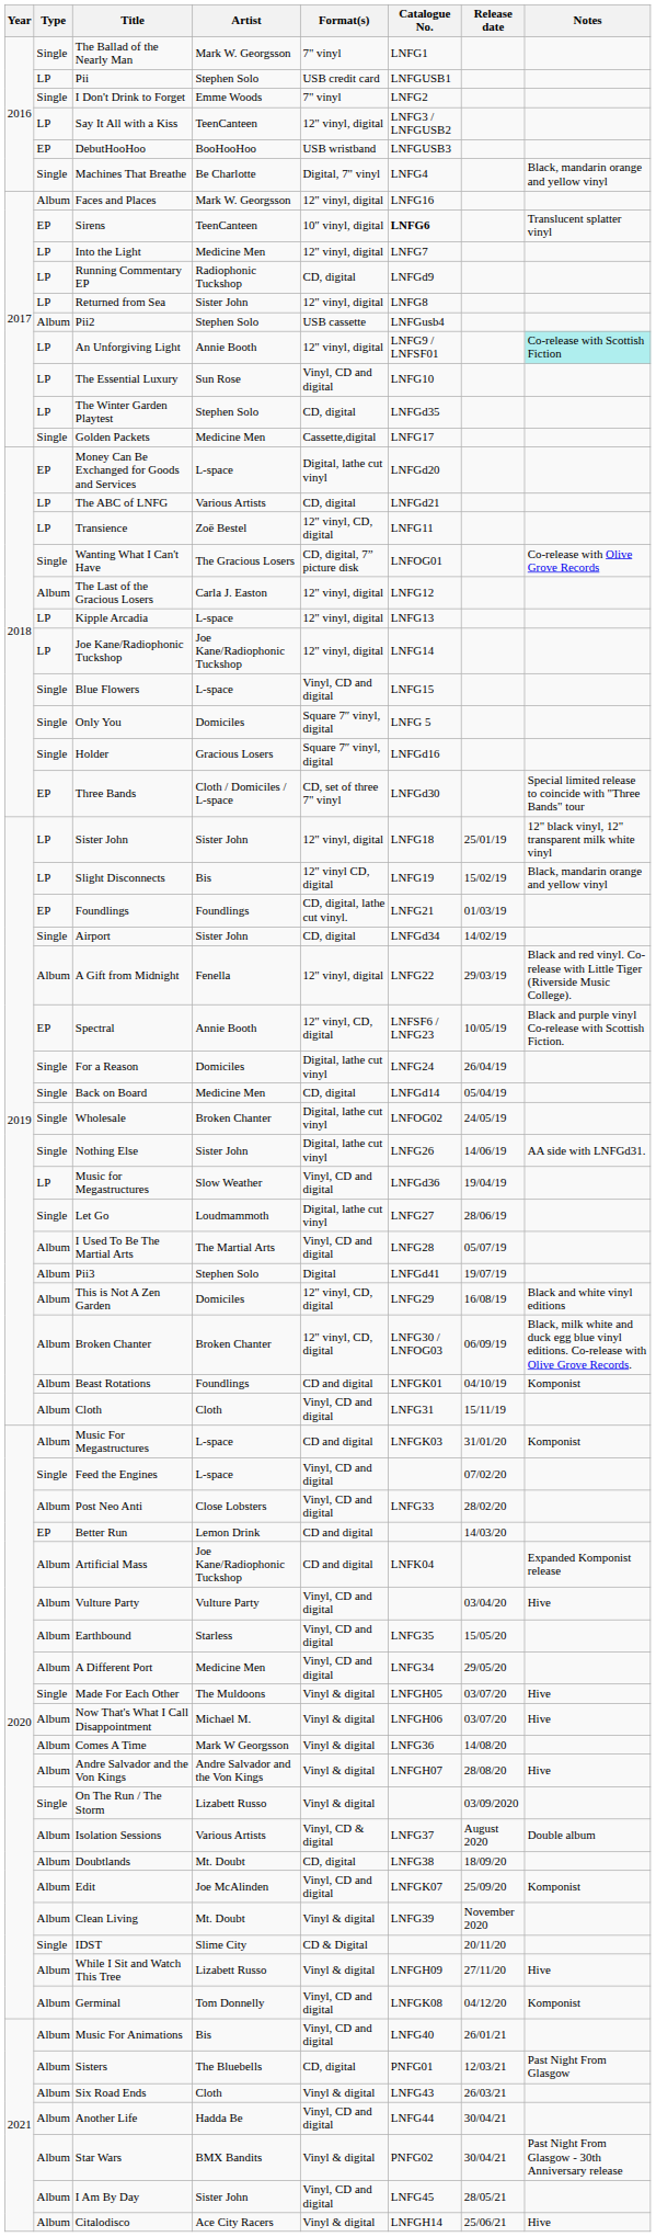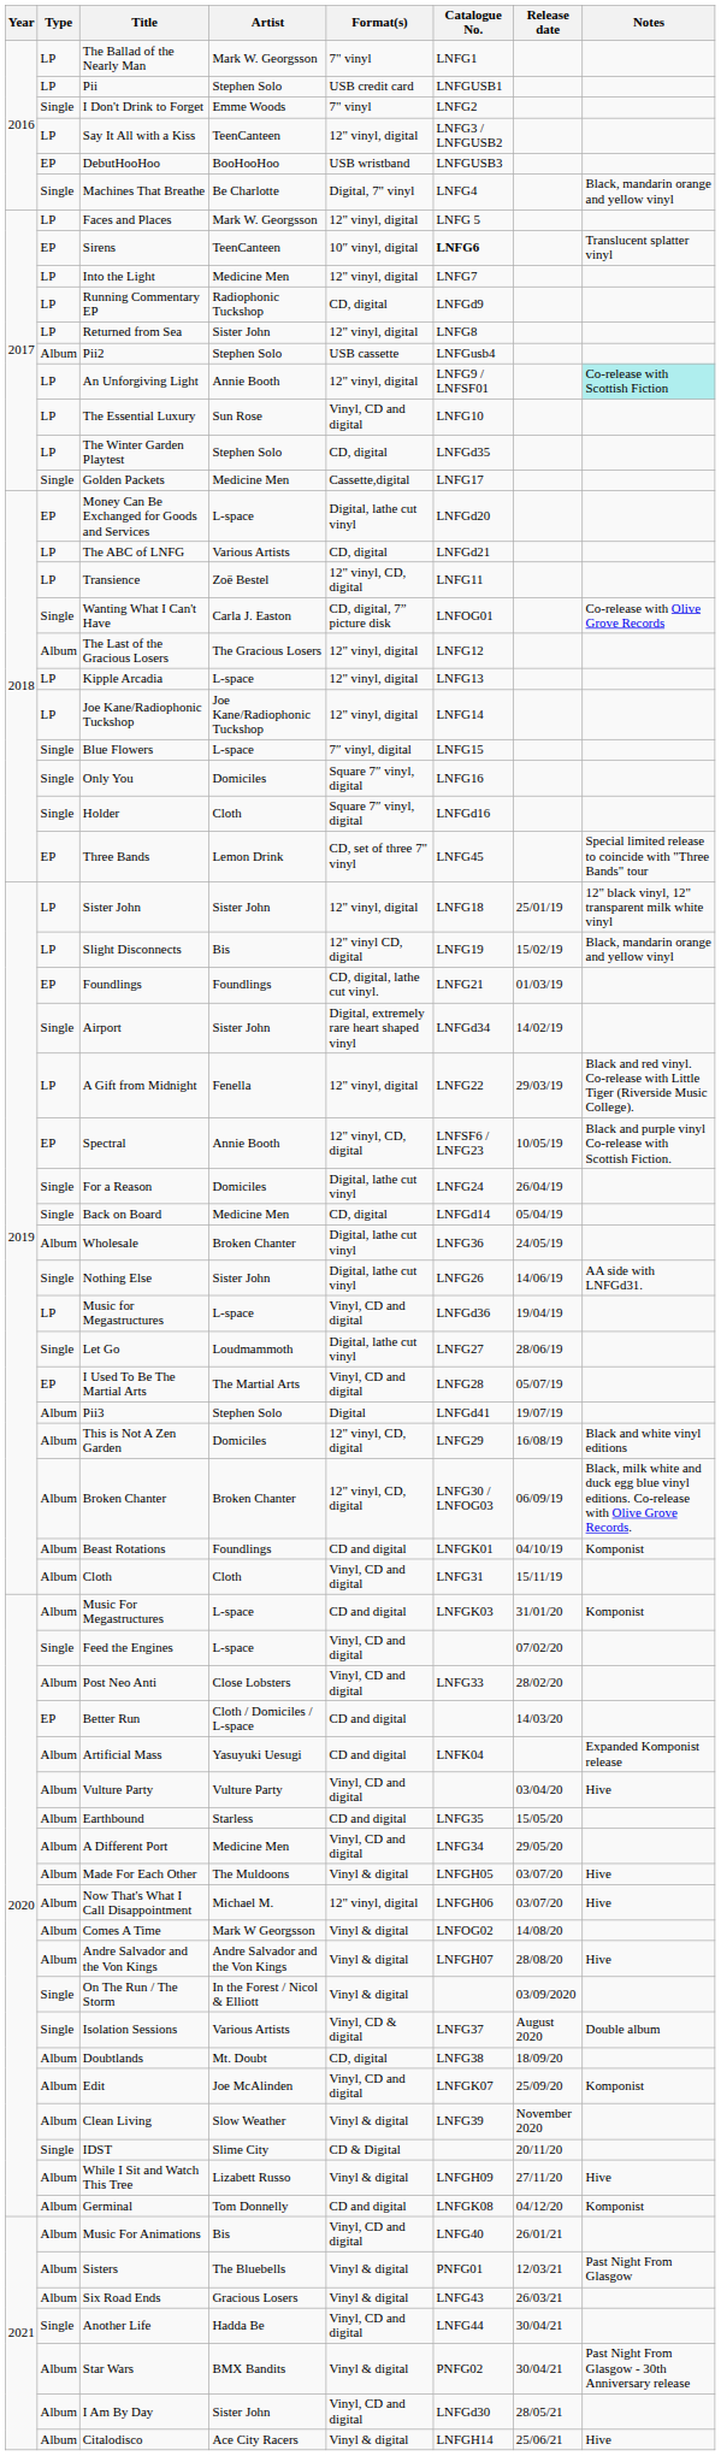The Ballad of the Nearly Man | Type: Single -> LP
Faces and Places | Type: Album -> LP
Faces and Places | Catalogue No.: LNFG16 -> LNFG 5
Wanting What I Can't Have | Artist: The Gracious Losers -> Carla J. Easton
The Last of the Gracious Losers | Artist: Carla J. Easton -> The Gracious Losers
Blue Flowers | Format(s): Vinyl, CD and digital -> 7″ vinyl, digital
Only You | Catalogue No.: LNFG 5 -> LNFG16
Holder | Artist: Gracious Losers -> Cloth
Three Bands | Artist: Cloth / Domiciles / L-space -> Lemon Drink
Three Bands | Catalogue No.: LNFGd30 -> LNFG45
Airport | Format(s): CD, digital -> Digital, extremely rare heart shaped vinyl
A Gift from Midnight | Type: Album -> LP
Wholesale | Type: Single -> Album
Wholesale | Catalogue No.: LNFOG02 -> LNFG36
Music for Megastructures | Artist: Slow Weather -> L-space
I Used To Be The Martial Arts | Type: Album -> EP
Better Run | Artist: Lemon Drink -> Cloth / Domiciles / L-space
Artificial Mass | Artist: Joe Kane/Radiophonic Tuckshop -> Yasuyuki Uesugi
Earthbound | Format(s): Vinyl, CD and digital -> CD and digital
Made For Each Other | Type: Single -> Album
Now That's What I Call Disappointment | Format(s): Vinyl & digital -> 12" vinyl, digital
Comes A Time | Catalogue No.: LNFG36 -> LNFOG02
On The Run / The Storm | Artist: Lizabett Russo -> In the Forest / Nicol & Elliott
Isolation Sessions | Type: Album -> Single
Clean Living | Artist: Mt. Doubt -> Slow Weather
Germinal | Format(s): Vinyl, CD and digital -> CD and digital
Sisters | Format(s): CD, digital -> Vinyl & digital
Six Road Ends | Artist: Cloth -> Gracious Losers
Another Life | Type: Album -> Single
I Am By Day | Catalogue No.: LNFG45 -> LNFGd30
